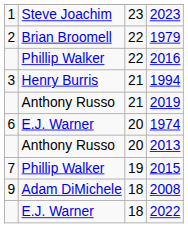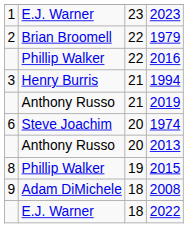2023 | column 2: Steve Joachim -> E.J. Warner
1974 | column 2: E.J. Warner -> Steve Joachim
2015 | column 1: 7 -> 8
